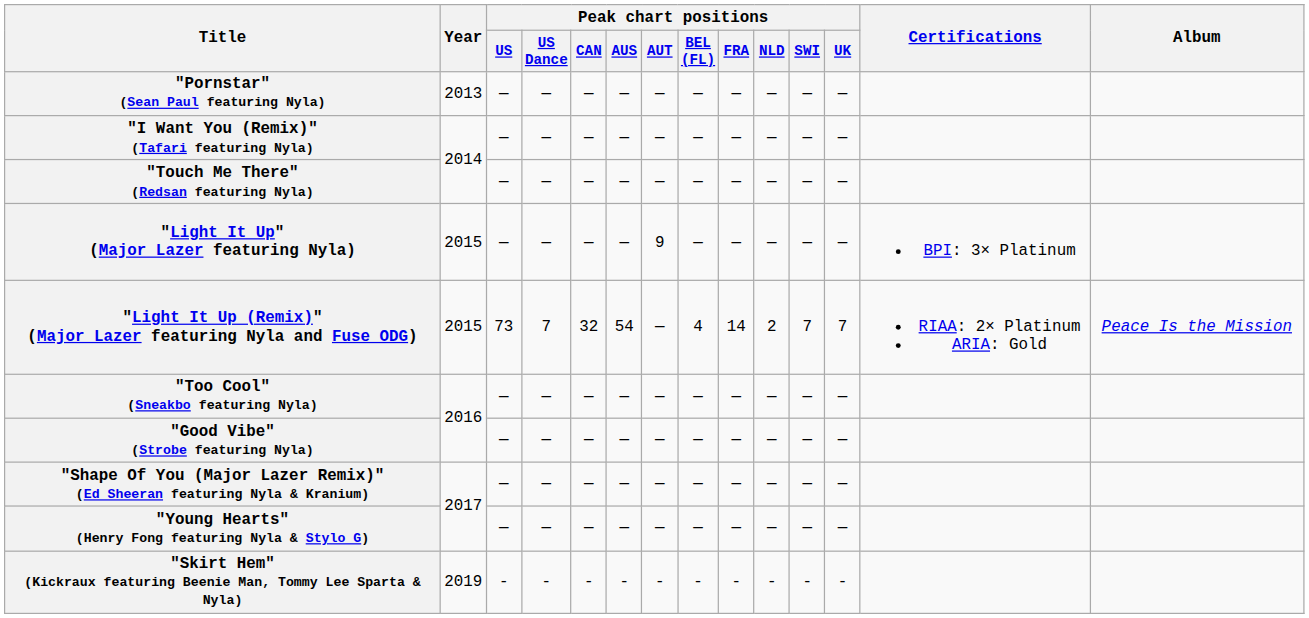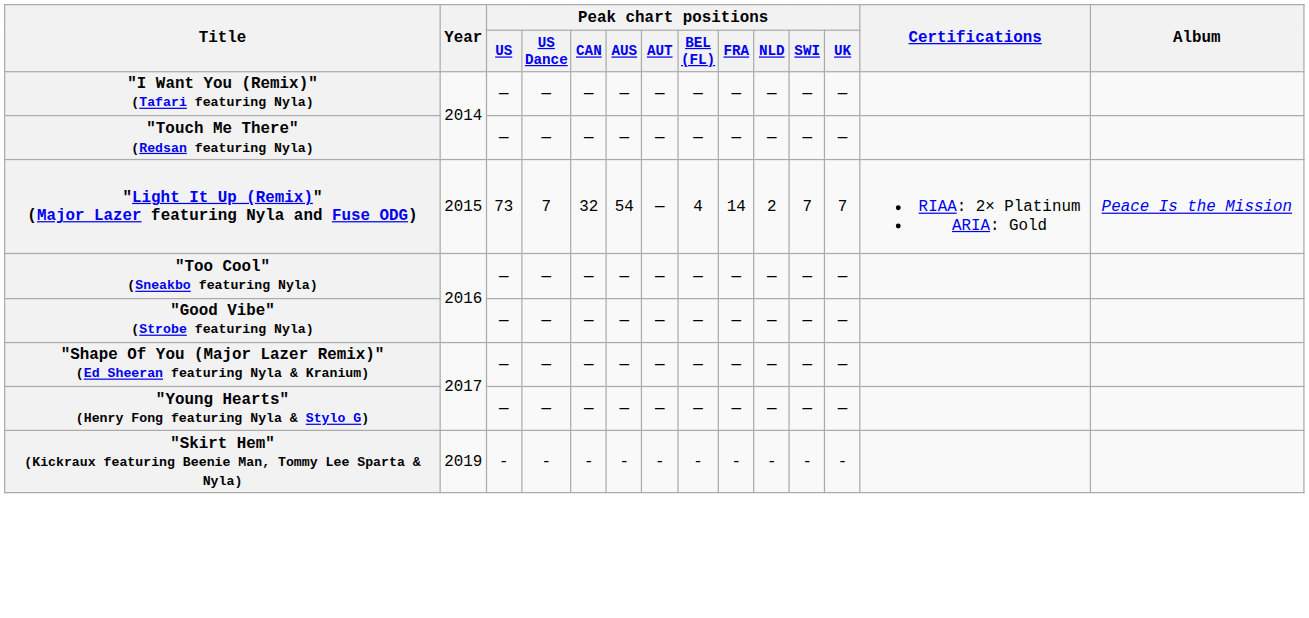- row: "Pornstar" (Sean Paul featuring Nyla) | 2013 | — | — | — | — | — | — | — | — | — | —
- row: "Light It Up" (Major Lazer featuring Nyla) | 2015 | — | — | — | — | 9 | — | — | — | — | — | BPI: 3× Platinum
